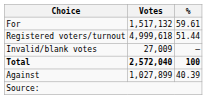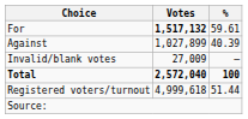For | Votes: normal -> bold
rows swapped: Against <-> Registered voters/turnout
